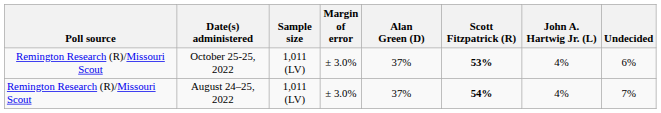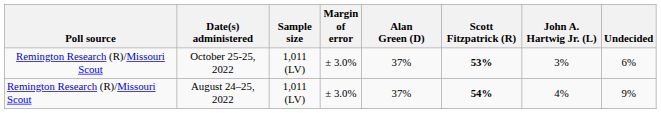October 25-25, 2022 | John A. Hartwig Jr. (L): 4% -> 3%
August 24–25, 2022 | Undecided: 7% -> 9%
